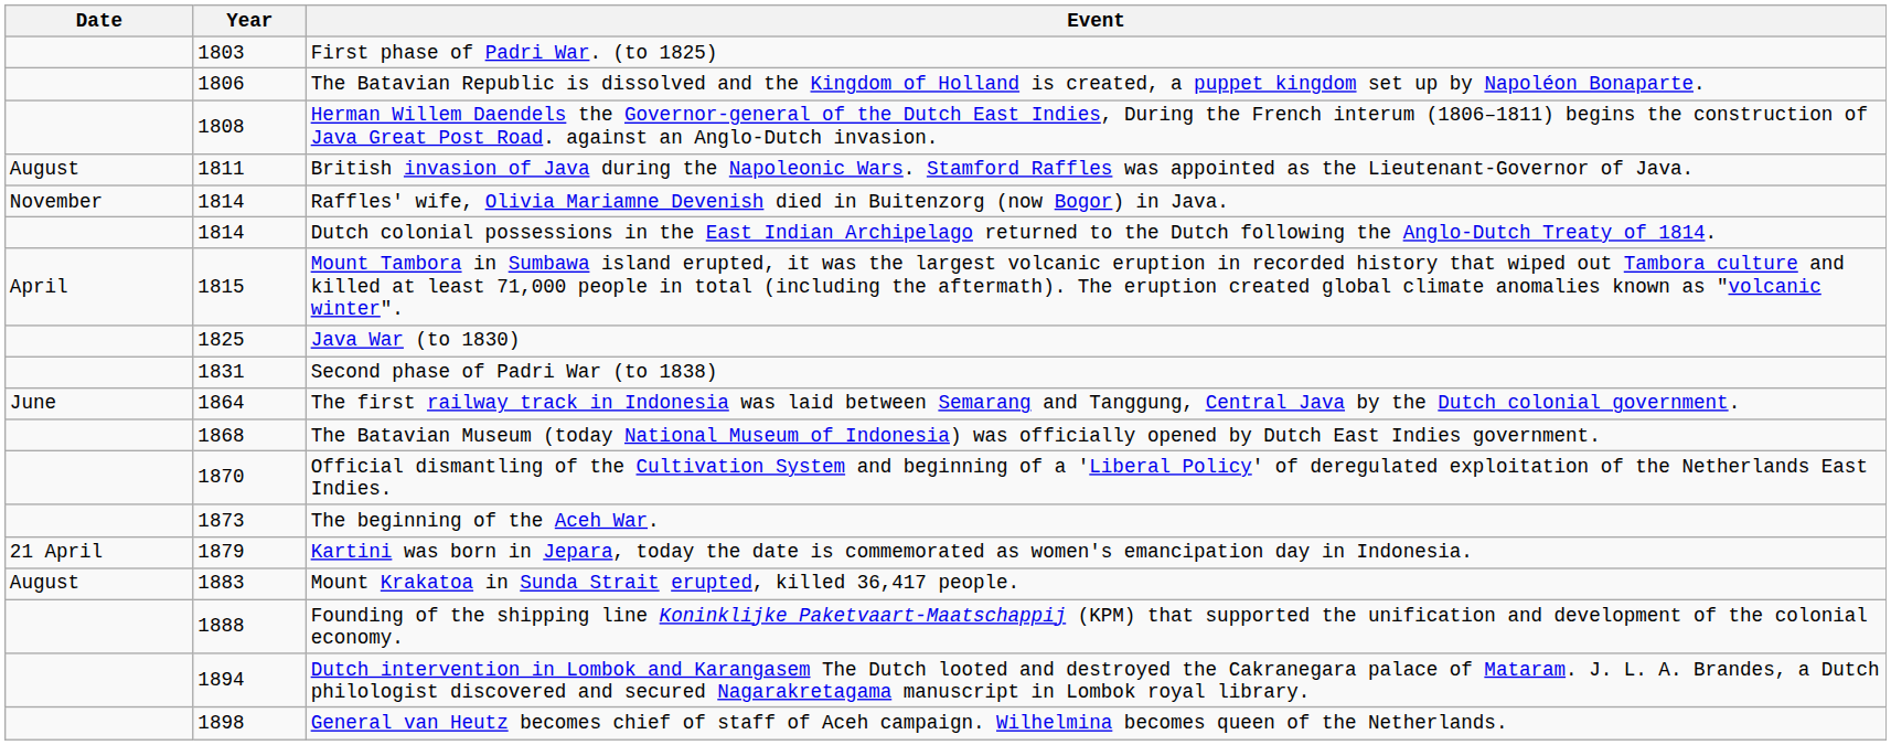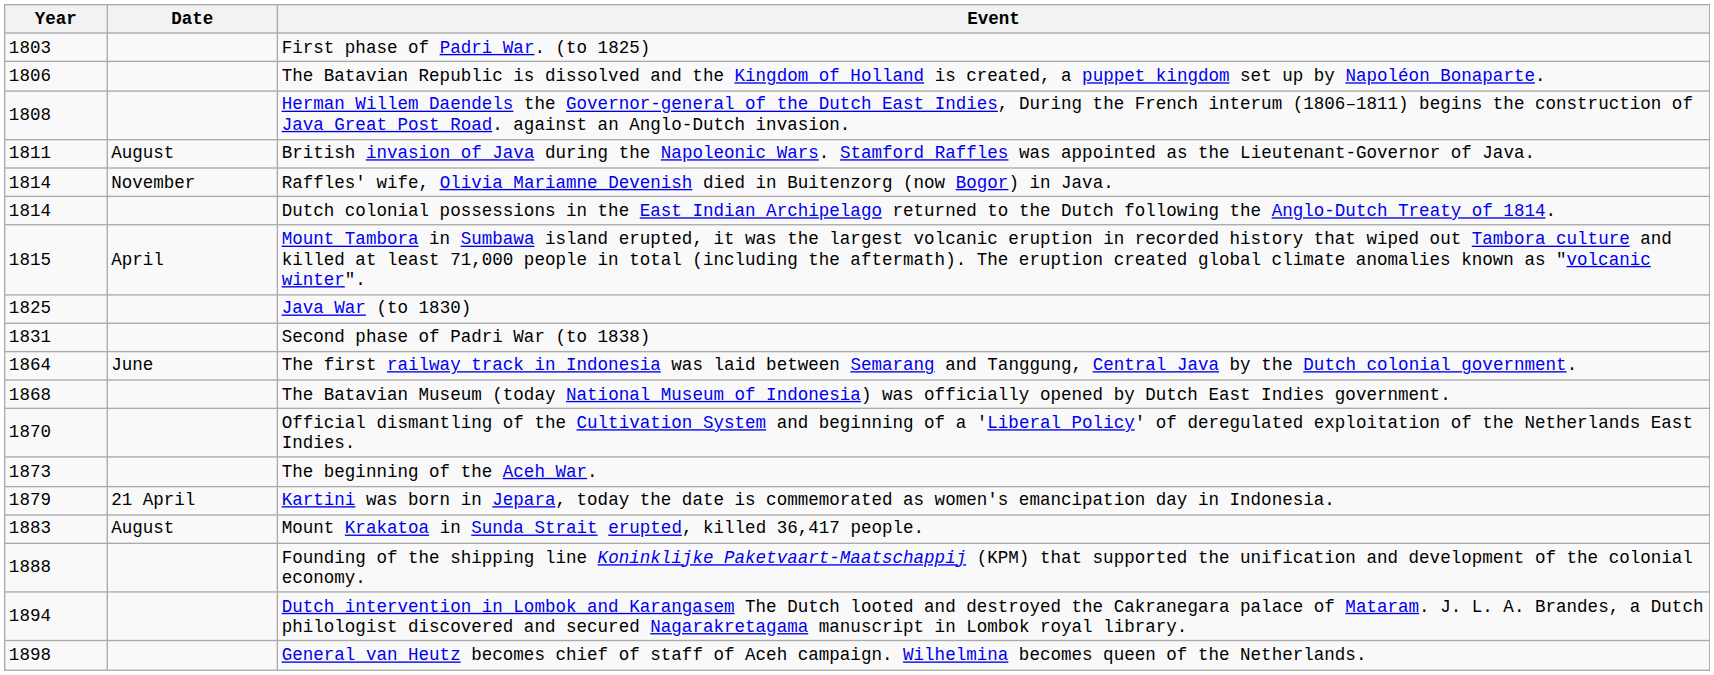columns swapped: Year <-> Date
